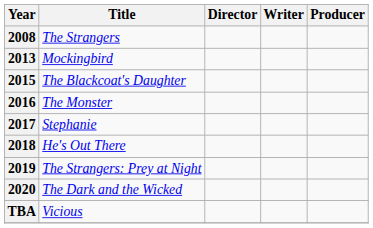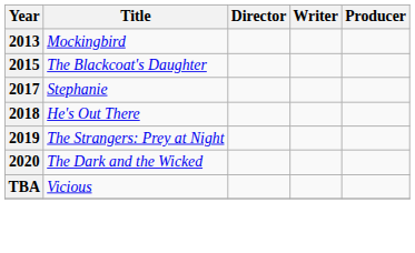- row: 2008 | The Strangers
- row: 2016 | The Monster
